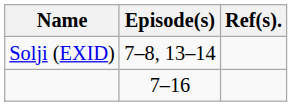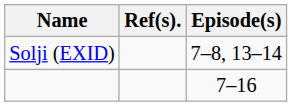columns swapped: Episode(s) <-> Ref(s).
